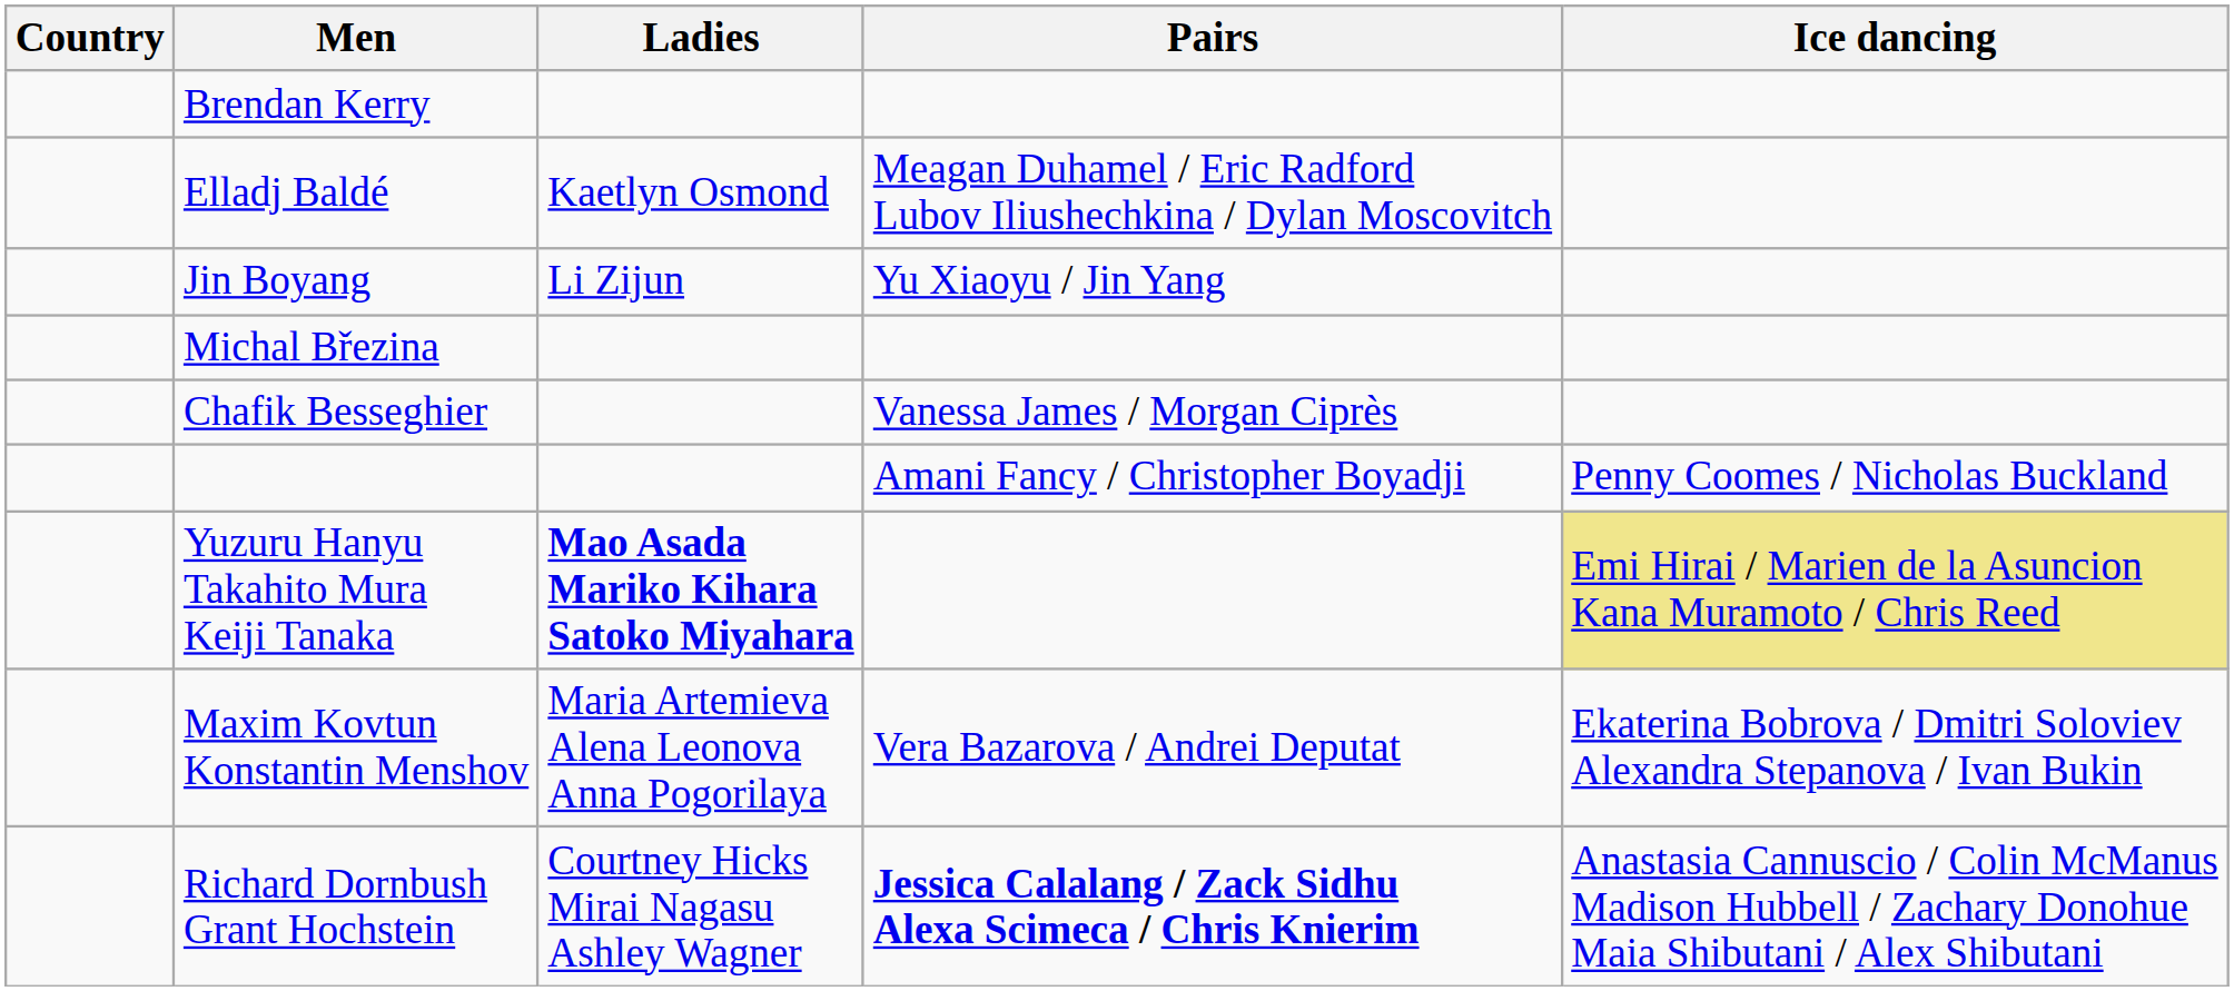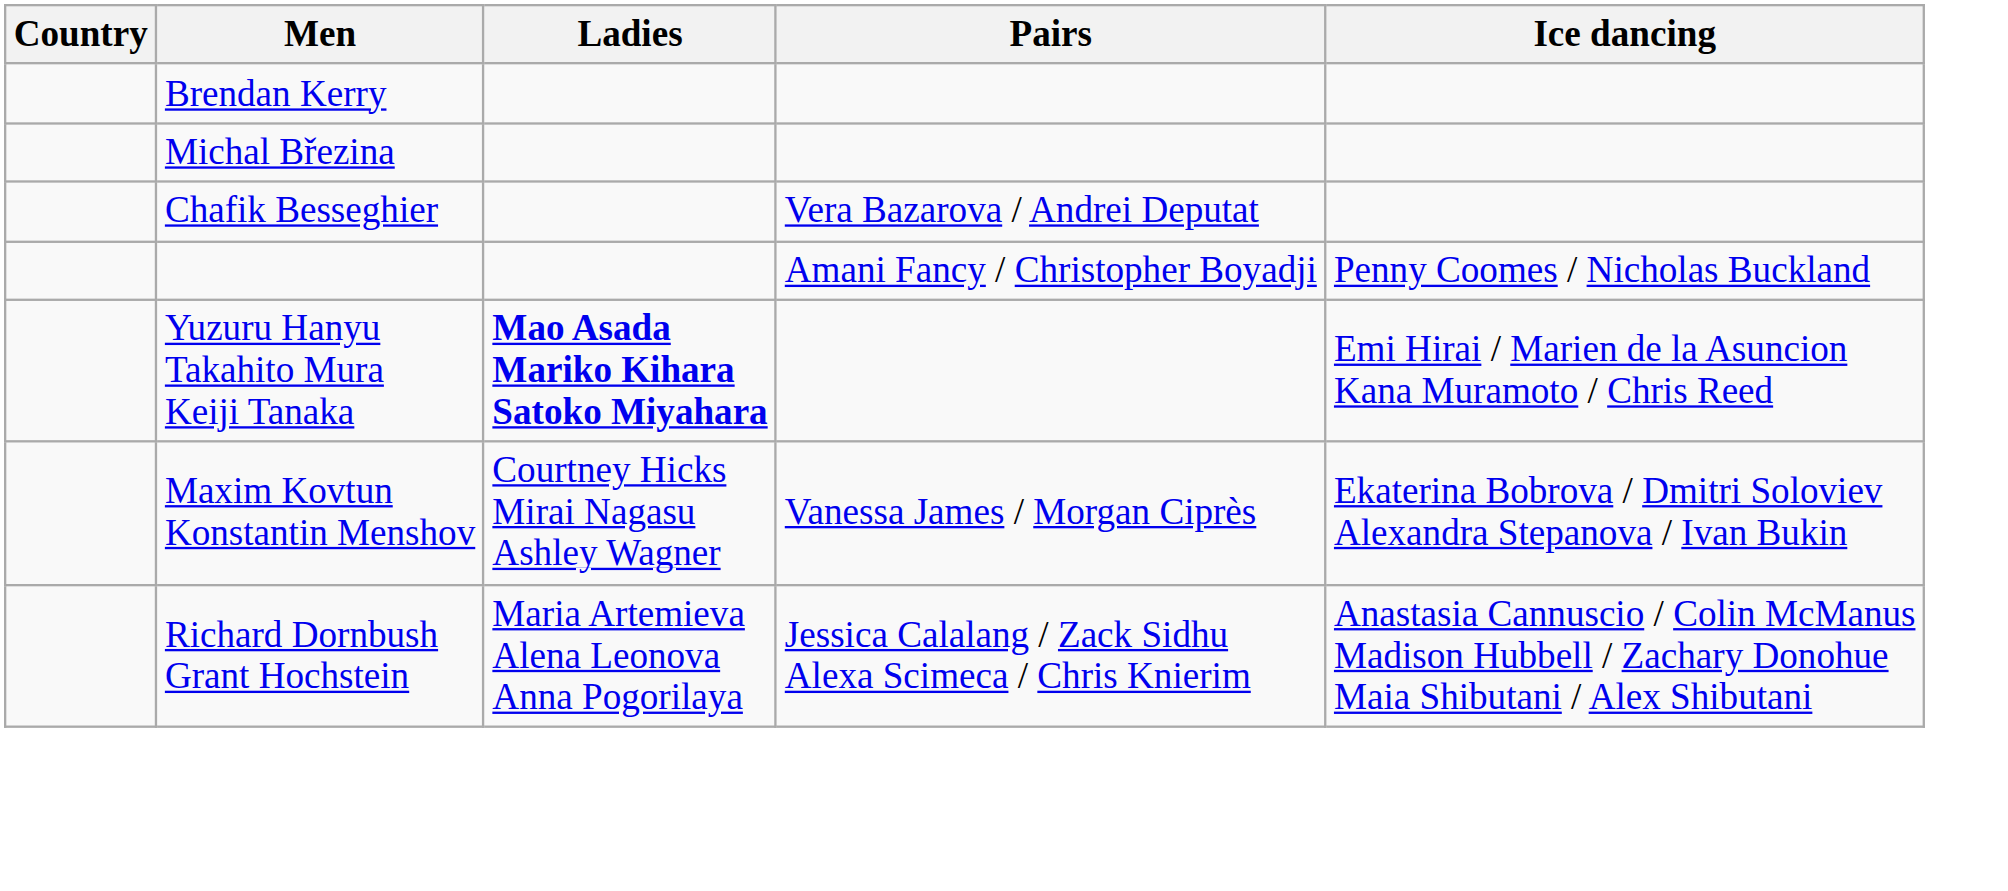- row: Elladj Baldé | Kaetlyn Osmond | Meagan Duhamel / Eric Radford Lubov Iliushechkina / Dylan Moscovitch
- row: Jin Boyang | Li Zijun | Yu Xiaoyu / Jin Yang
Chafik Besseghier | Pairs: Vanessa James / Morgan Ciprès -> Vera Bazarova / Andrei Deputat
Yuzuru Hanyu Takahito Mura Keiji Tanaka | Ice dancing: khaki background -> no background
Maxim Kovtun Konstantin Menshov | Ladies: Maria Artemieva Alena Leonova Anna Pogorilaya -> Courtney Hicks Mirai Nagasu Ashley Wagner
Maxim Kovtun Konstantin Menshov | Pairs: Vera Bazarova / Andrei Deputat -> Vanessa James / Morgan Ciprès
Richard Dornbush Grant Hochstein | Ladies: Courtney Hicks Mirai Nagasu Ashley Wagner -> Maria Artemieva Alena Leonova Anna Pogorilaya
Richard Dornbush Grant Hochstein | Pairs: bold -> normal
